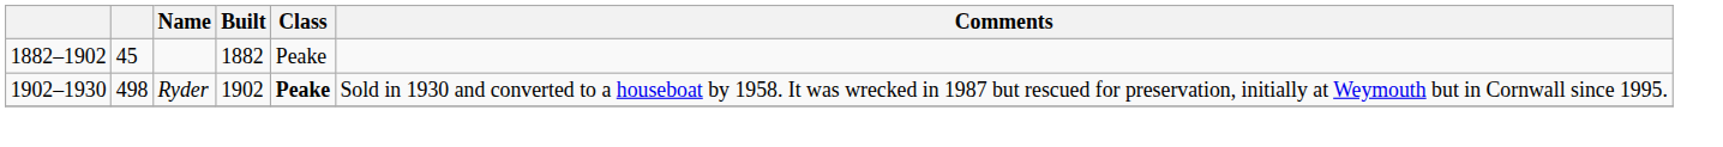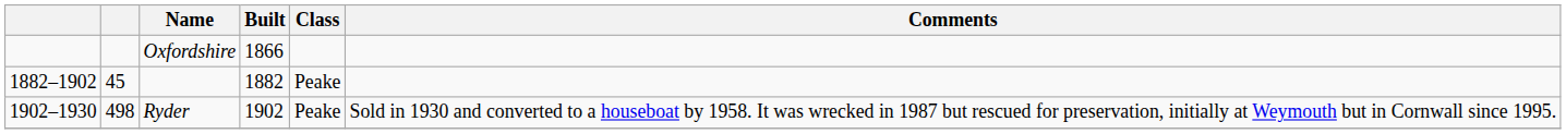+ row: Oxfordshire | 1866
Ryder | Class: bold -> normal
